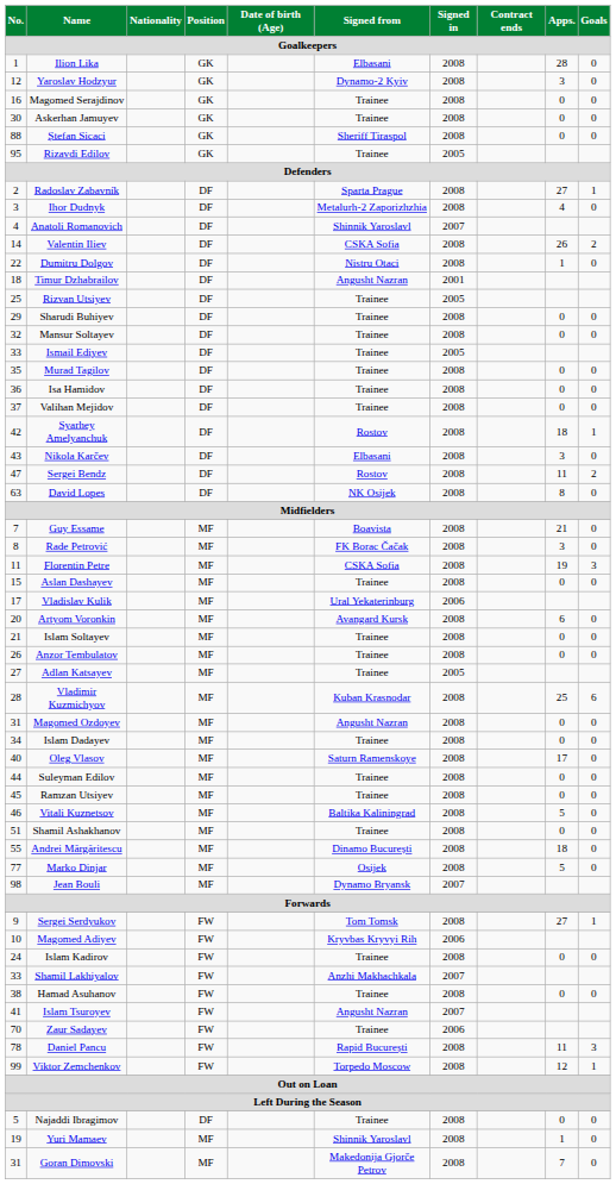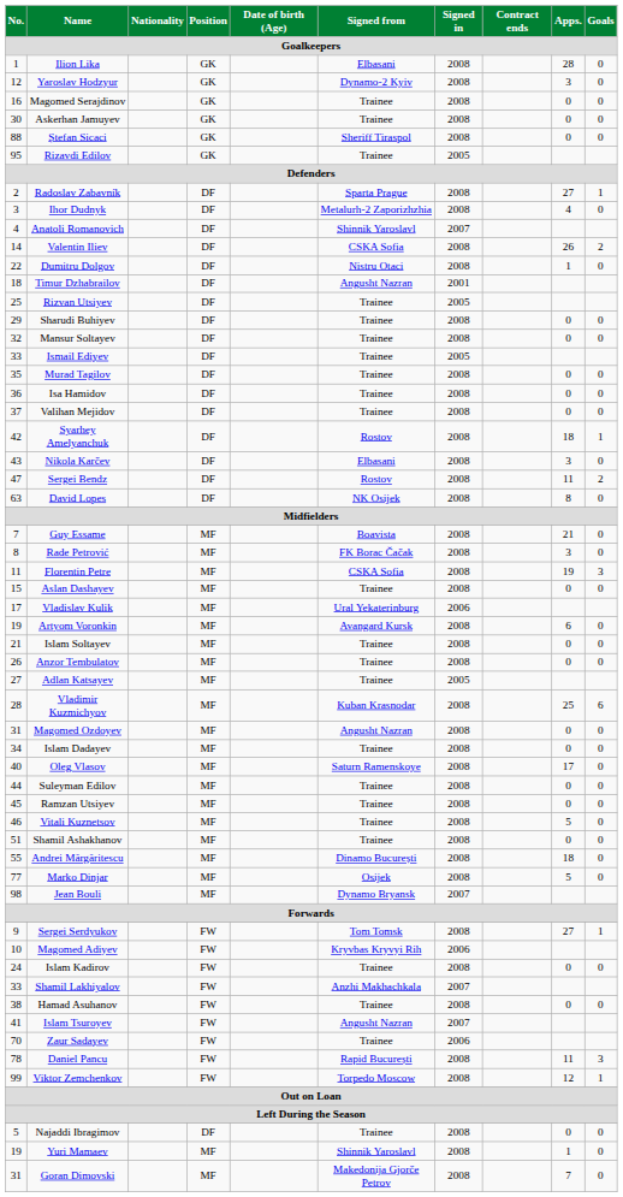Artyom Voronkin | No.: 20 -> 19
Vitali Kuznetsov | Signed from: Baltika Kaliningrad -> Trainee
